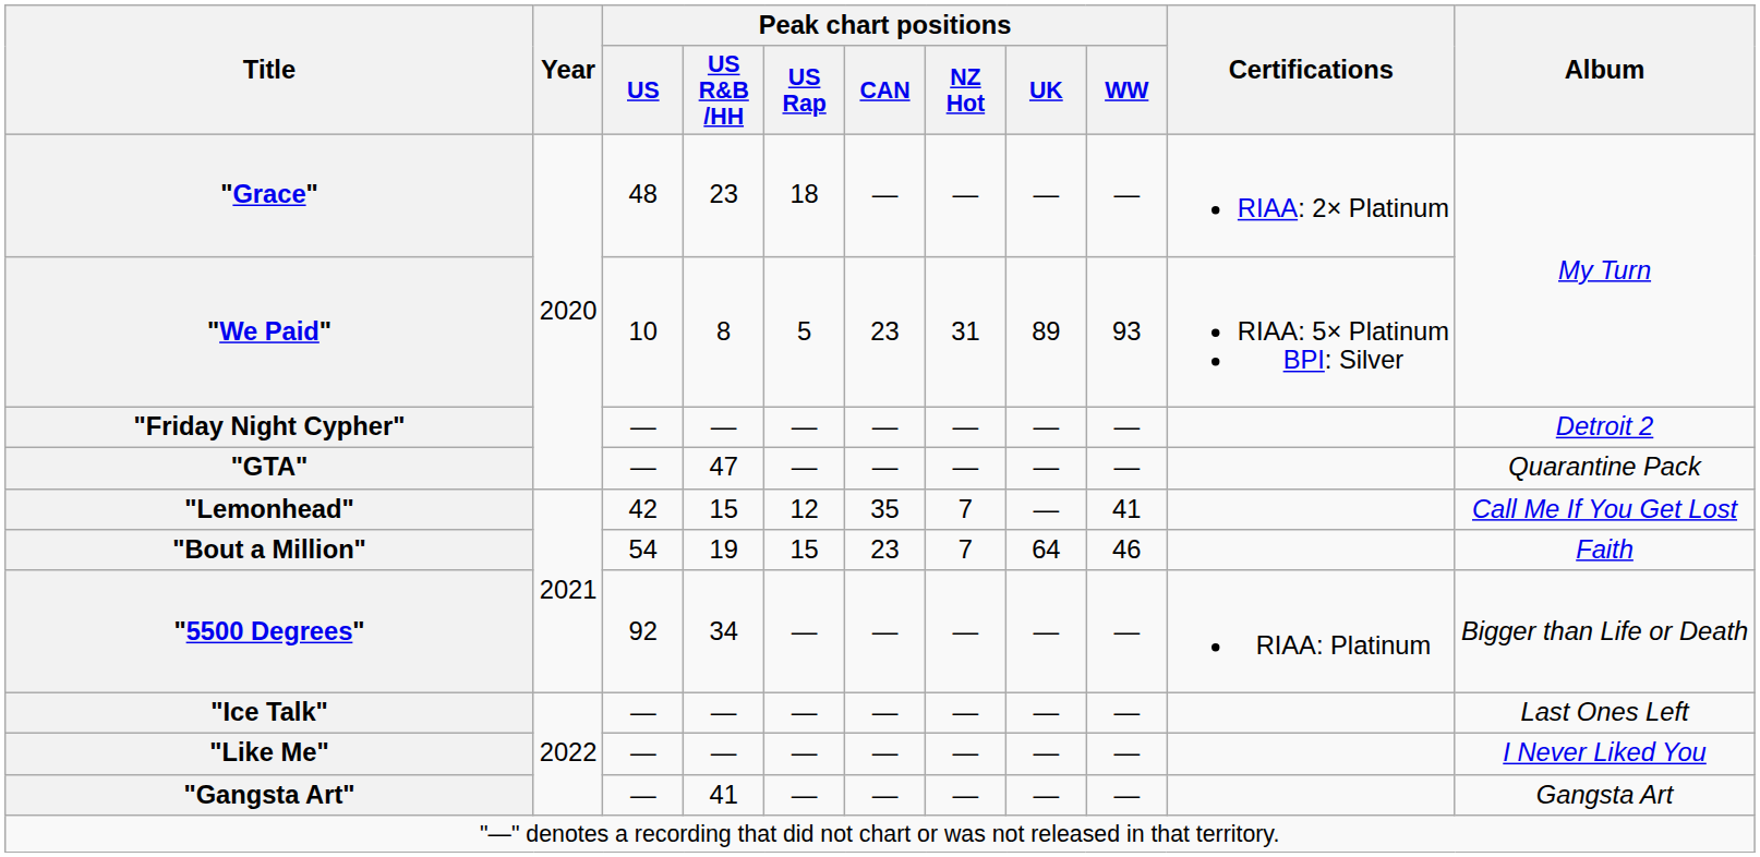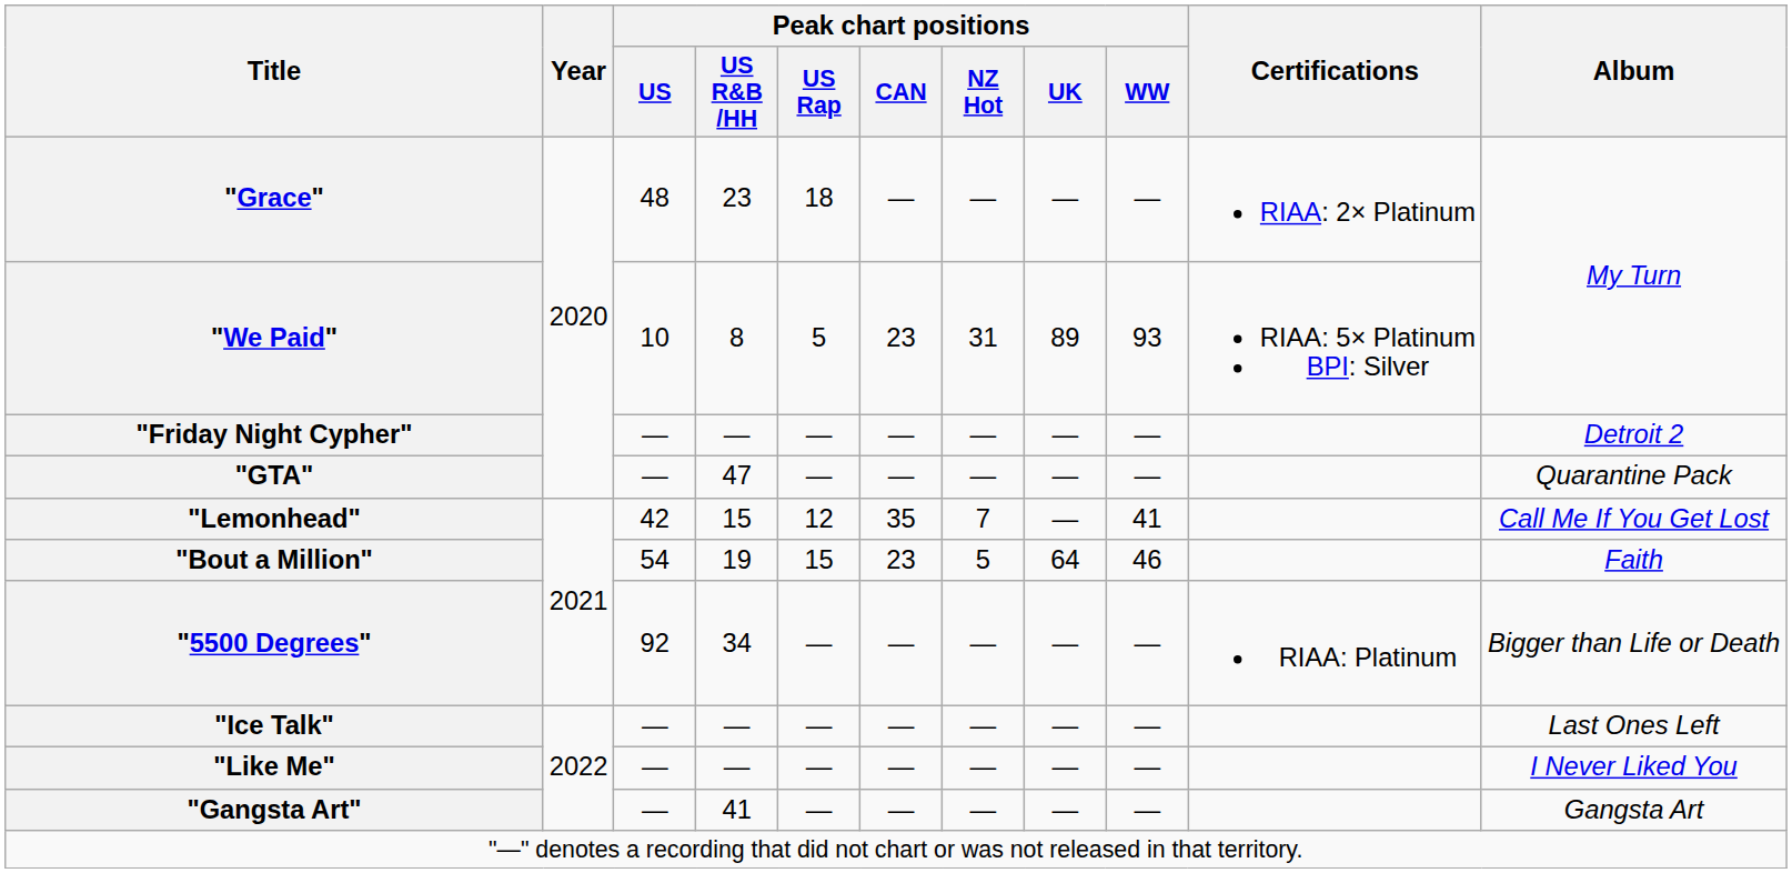"Bout a Million" | Peak chart positions / NZ Hot: 7 -> 5
